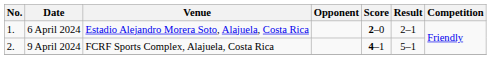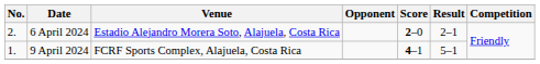6 April 2024 | No.: 1. -> 2.
9 April 2024 | No.: 2. -> 1.
